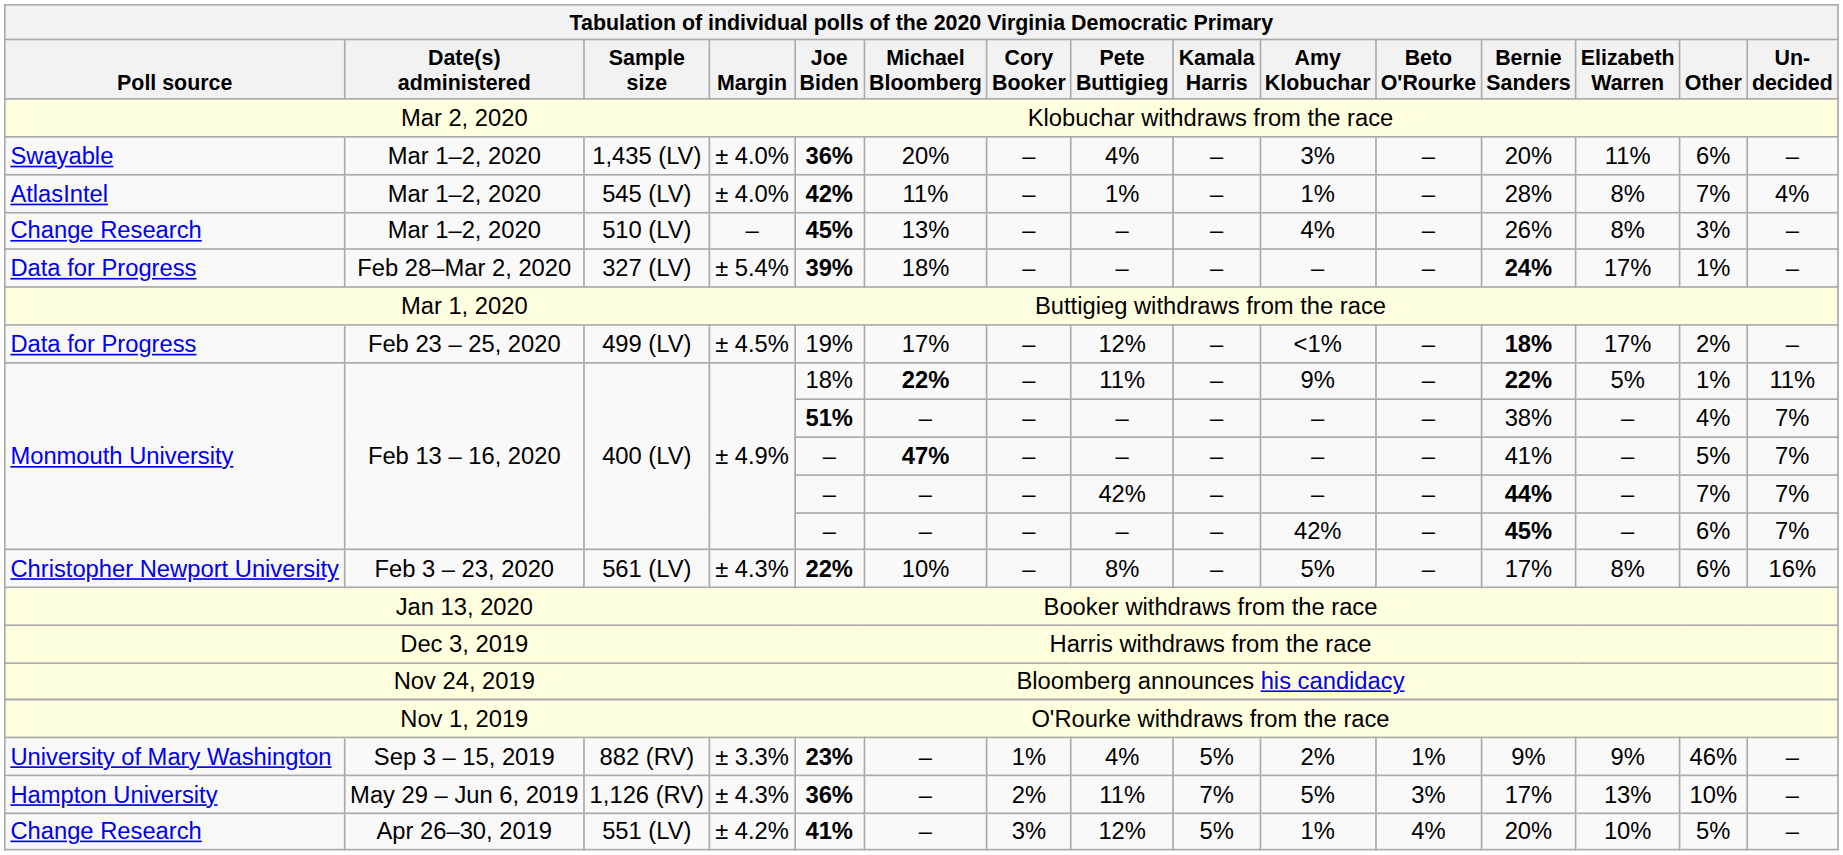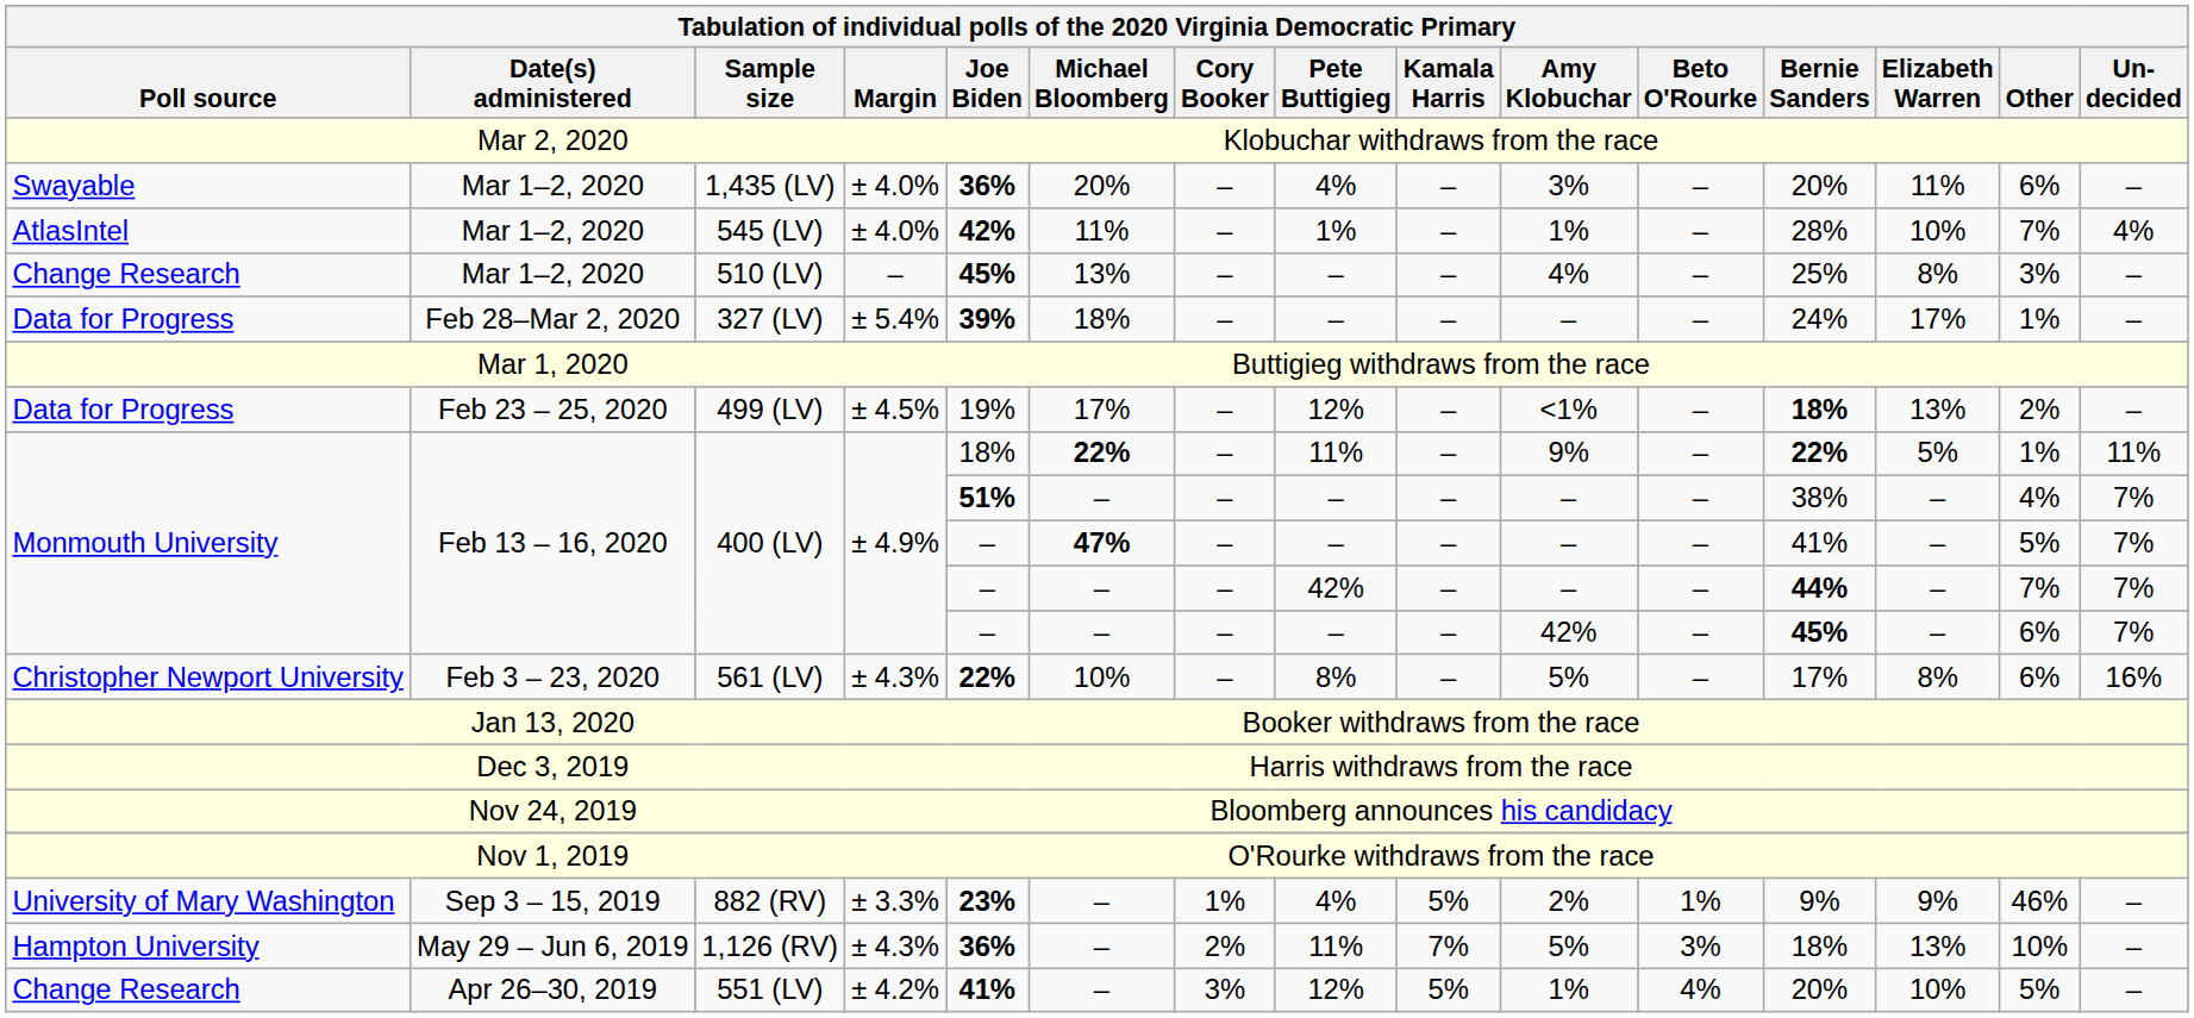545 (LV) | Elizabeth Warren: 8% -> 10%
510 (LV) | Bernie Sanders: 26% -> 25%
327 (LV) | Bernie Sanders: bold -> normal
499 (LV) | Elizabeth Warren: 17% -> 13%
1,126 (RV) | Bernie Sanders: 17% -> 18%
